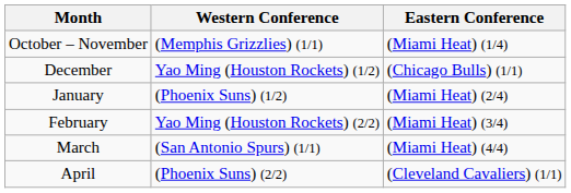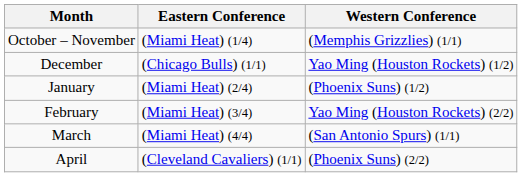columns swapped: Eastern Conference <-> Western Conference
